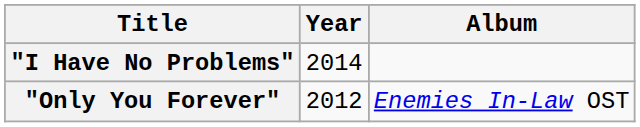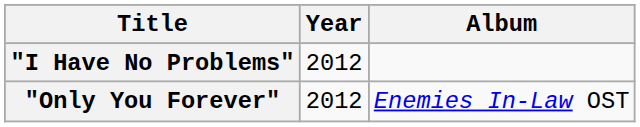"I Have No Problems" | Year: 2014 -> 2012
